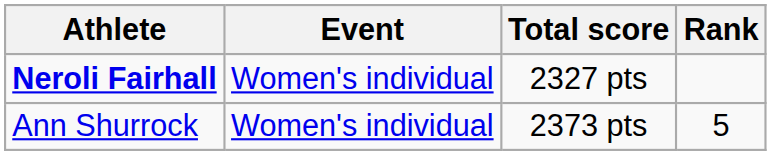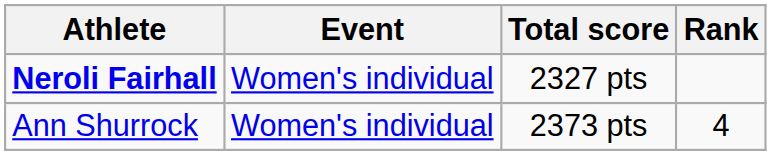Ann Shurrock | Rank: 5 -> 4
